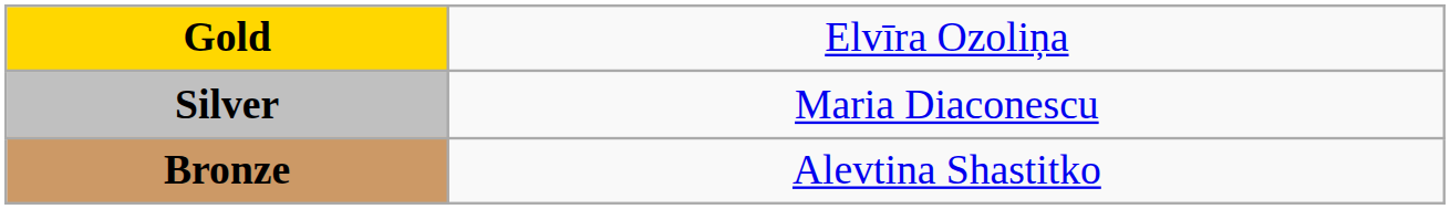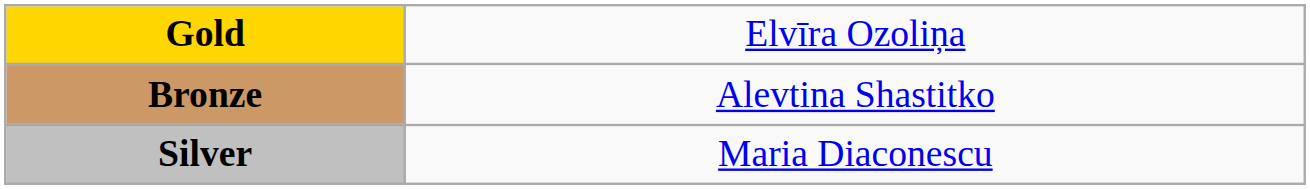rows swapped: Silver <-> Bronze
